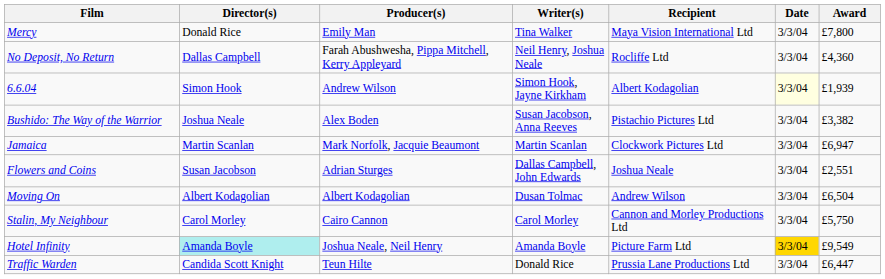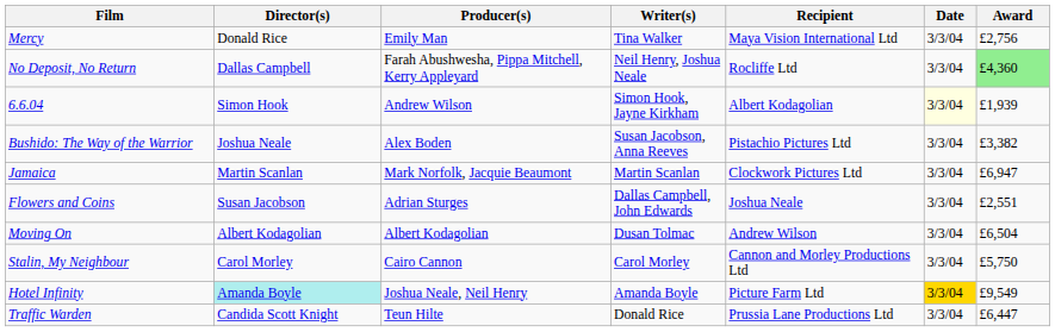Mercy | Award: £7,800 -> £2,756
No Deposit, No Return | Award: no background -> lightgreen background
